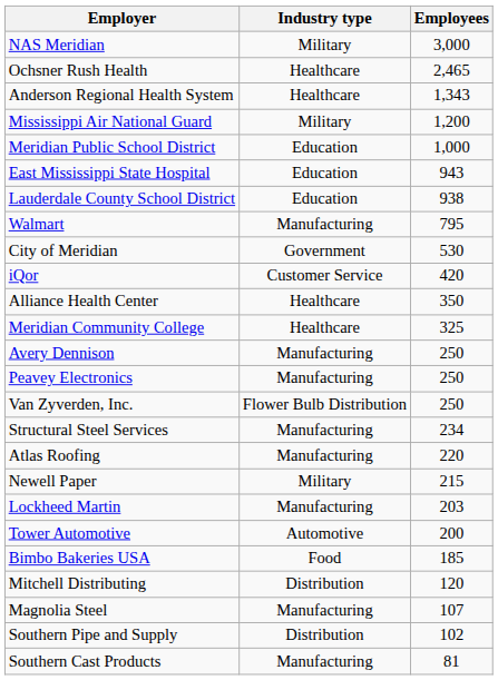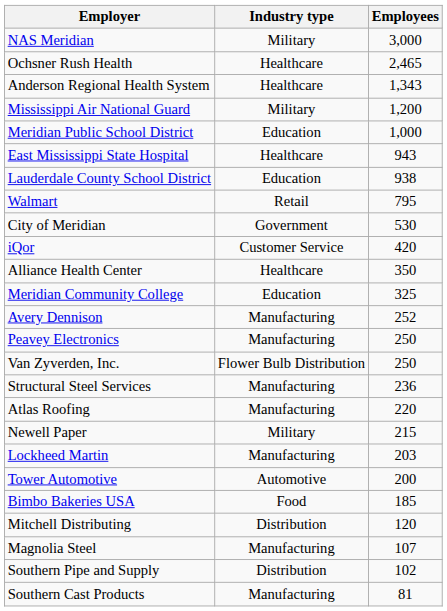East Mississippi State Hospital | Industry type: Education -> Healthcare
Walmart | Industry type: Manufacturing -> Retail
Meridian Community College | Industry type: Healthcare -> Education
Avery Dennison | Employees: 250 -> 252
Structural Steel Services | Employees: 234 -> 236
